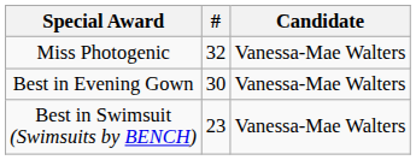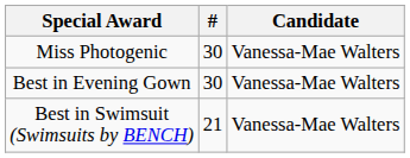Miss Photogenic | #: 32 -> 30
Best in Swimsuit (Swimsuits by BENCH) | #: 23 -> 21
